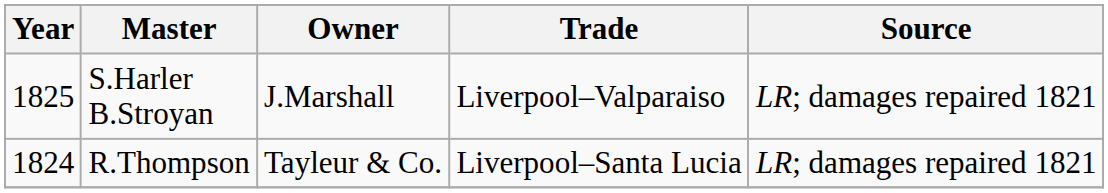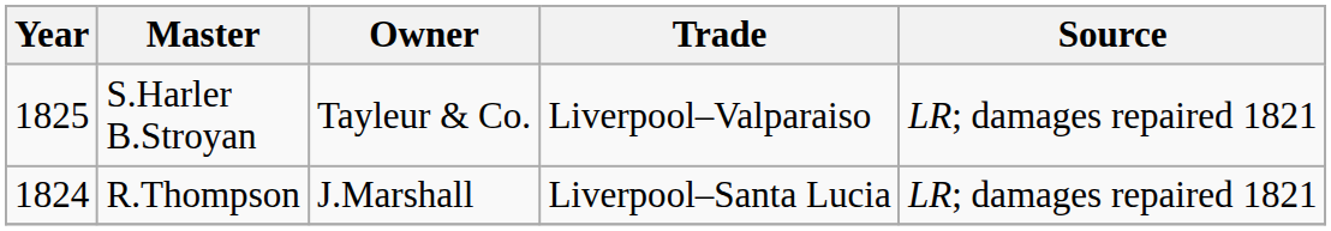S.Harler B.Stroyan | Owner: J.Marshall -> Tayleur & Co.
R.Thompson | Owner: Tayleur & Co. -> J.Marshall
